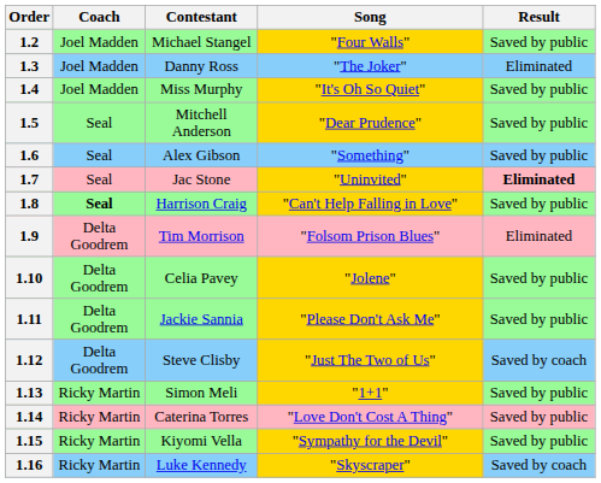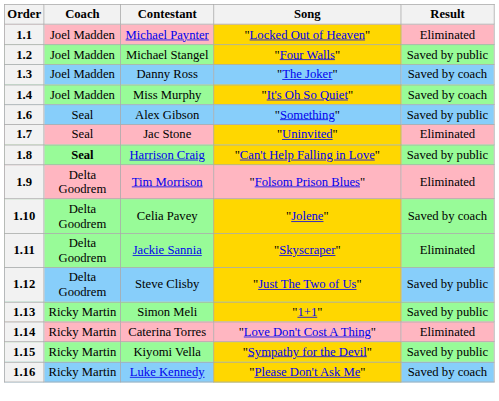+ row: 1.1 | Joel Madden | Michael Paynter | "Locked Out of Heaven" | Eliminated
1.3 | Result: Eliminated -> Saved by coach
1.4 | Result: Saved by public -> Saved by coach
- row: 1.5 | Seal | Mitchell Anderson | "Dear Prudence" | Saved by public
1.7 | Result: bold -> normal
1.10 | Result: Saved by public -> Saved by coach
1.11 | Song: "Please Don't Ask Me" -> "Skyscraper"
1.11 | Result: Saved by public -> Eliminated
1.12 | Result: Saved by coach -> Saved by public
1.14 | Result: Saved by public -> Eliminated
1.16 | Song: "Skyscraper" -> "Please Don't Ask Me"
